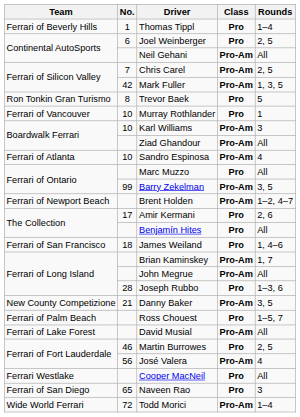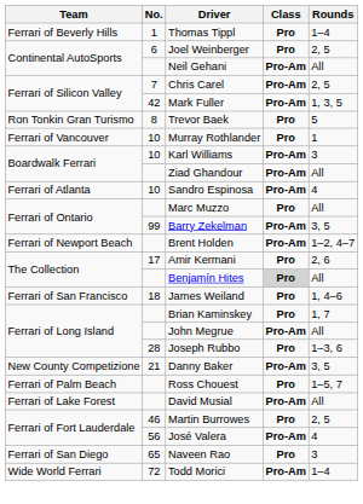Benjamín Hites | Class: no background -> lightgrey background
Brian Kaminskey | Class: Pro-Am -> Pro
- row: Ferrari Westlake | Cooper MacNeil | Pro | All
